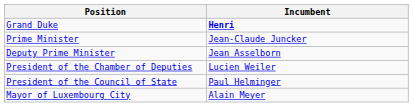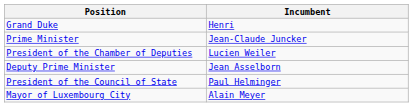Grand Duke | Incumbent: bold -> normal
rows swapped: Deputy Prime Minister <-> President of the Chamber of Deputies
